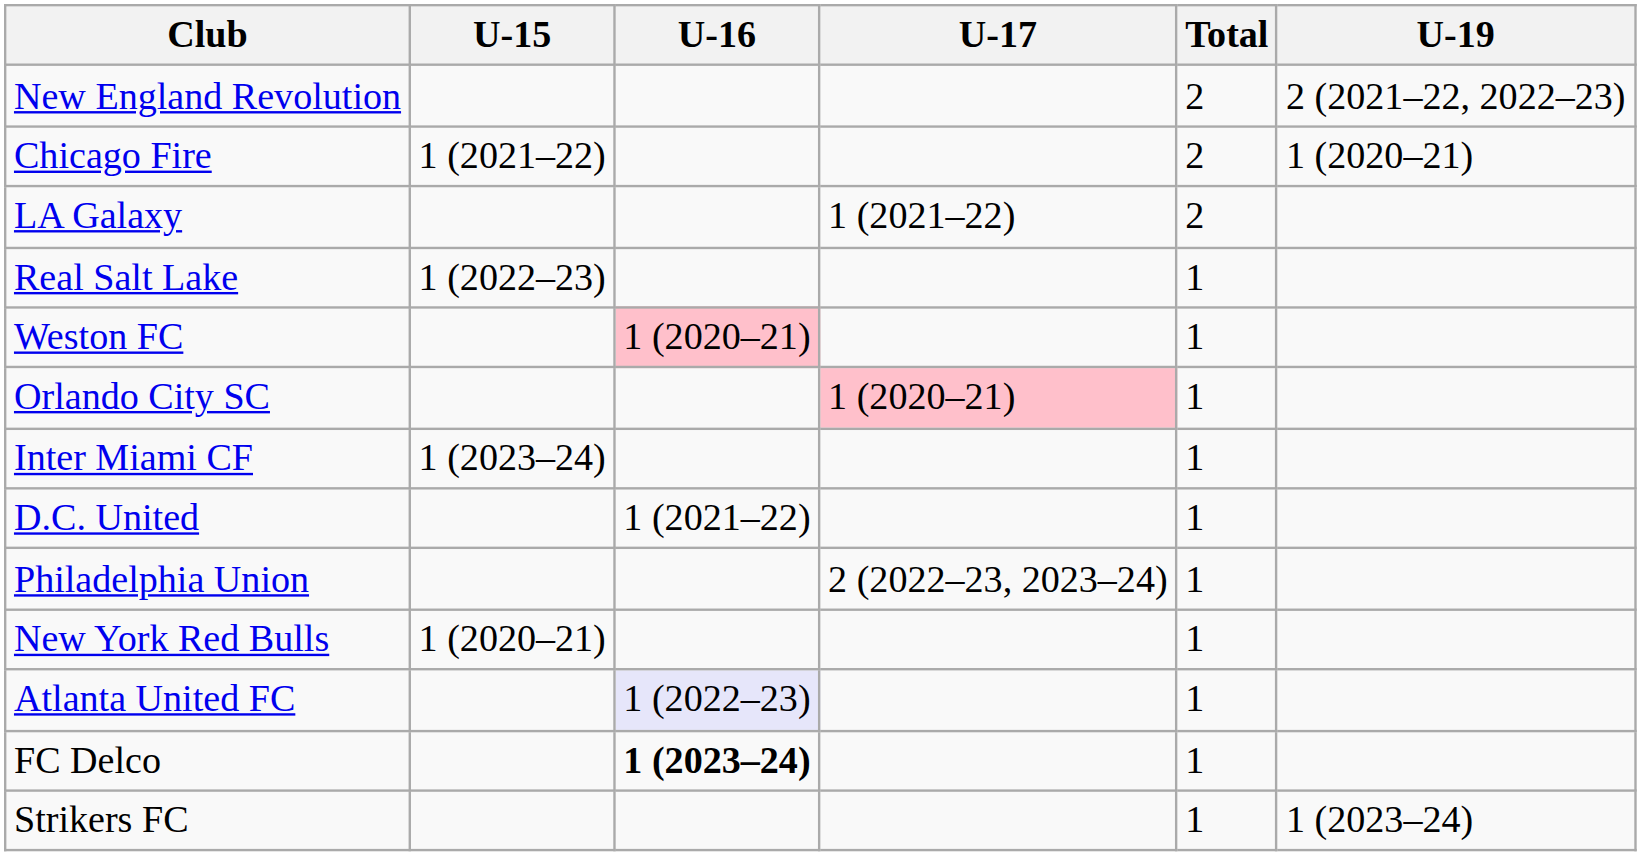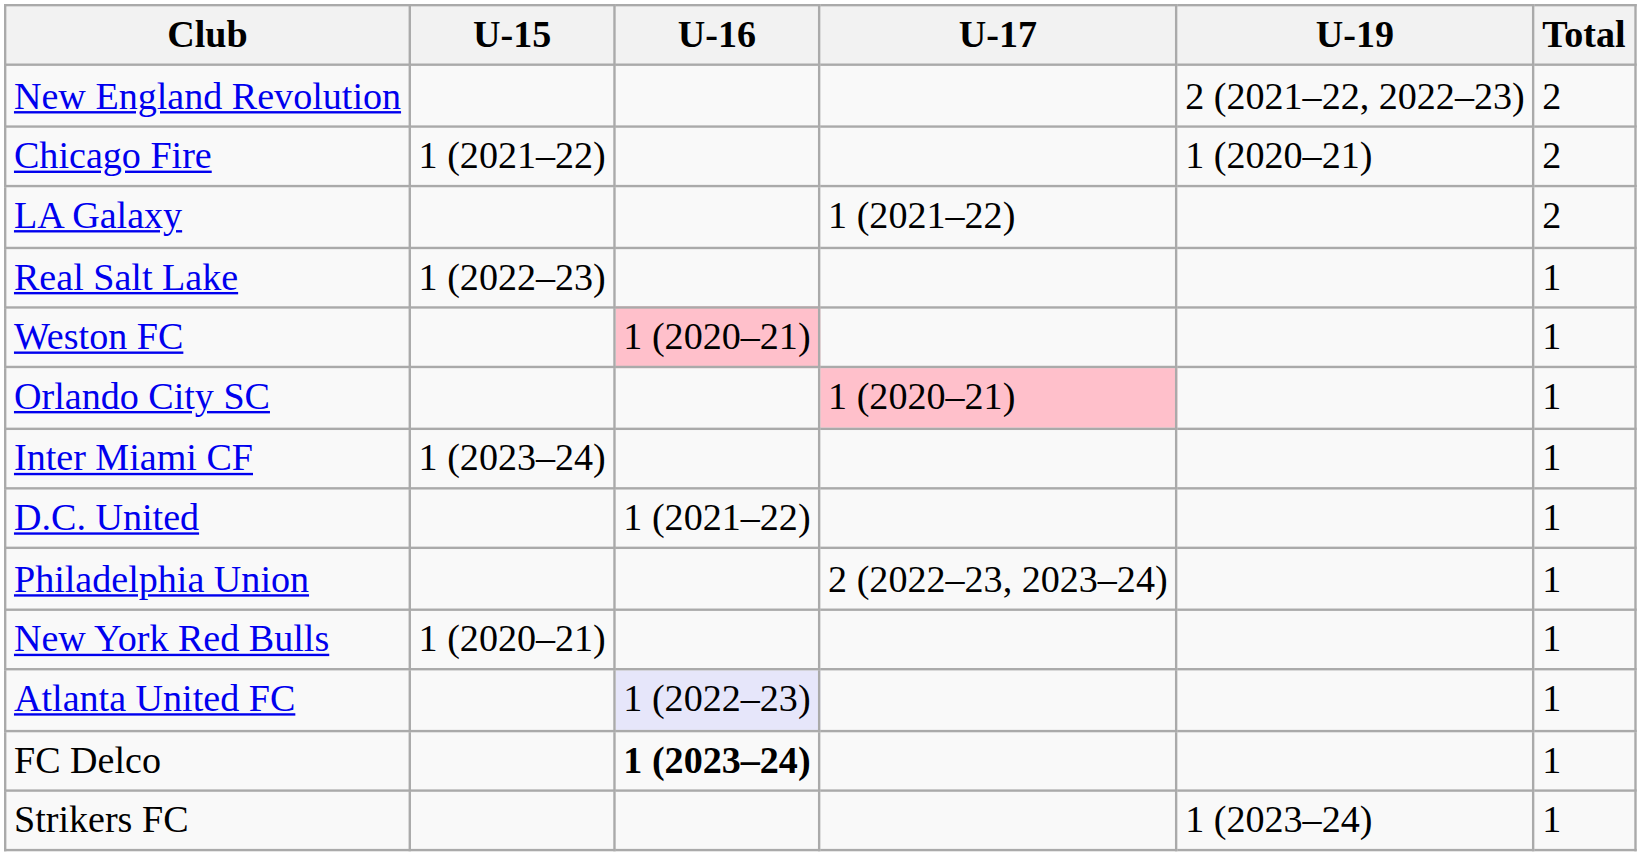columns swapped: U-19 <-> Total
